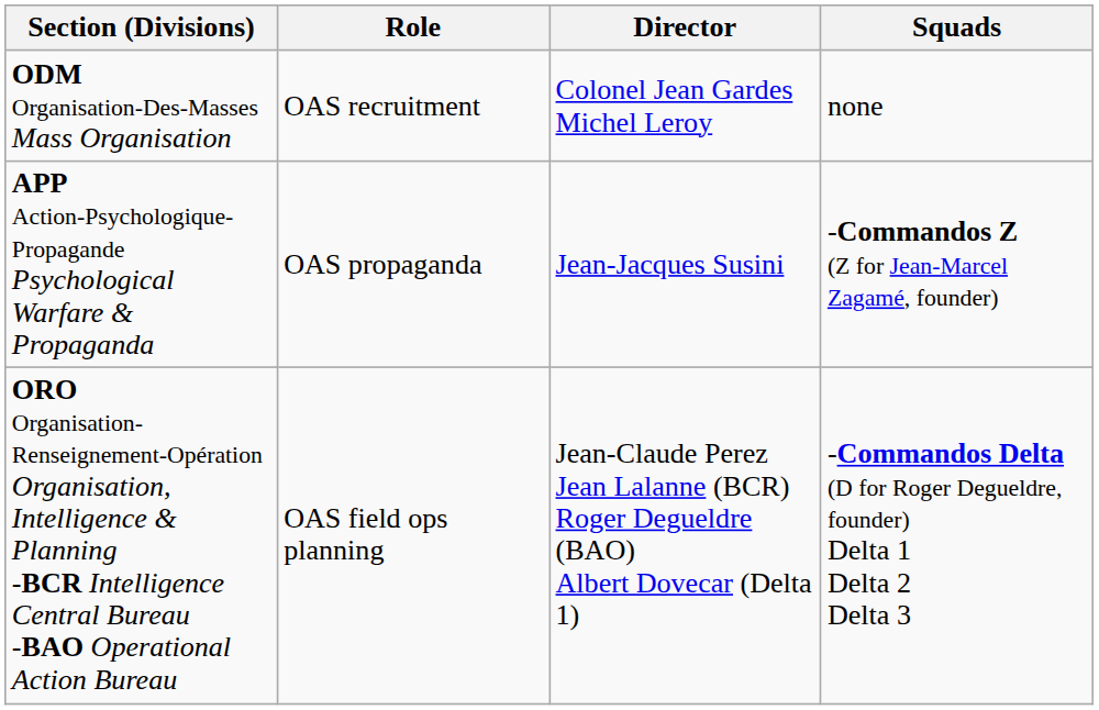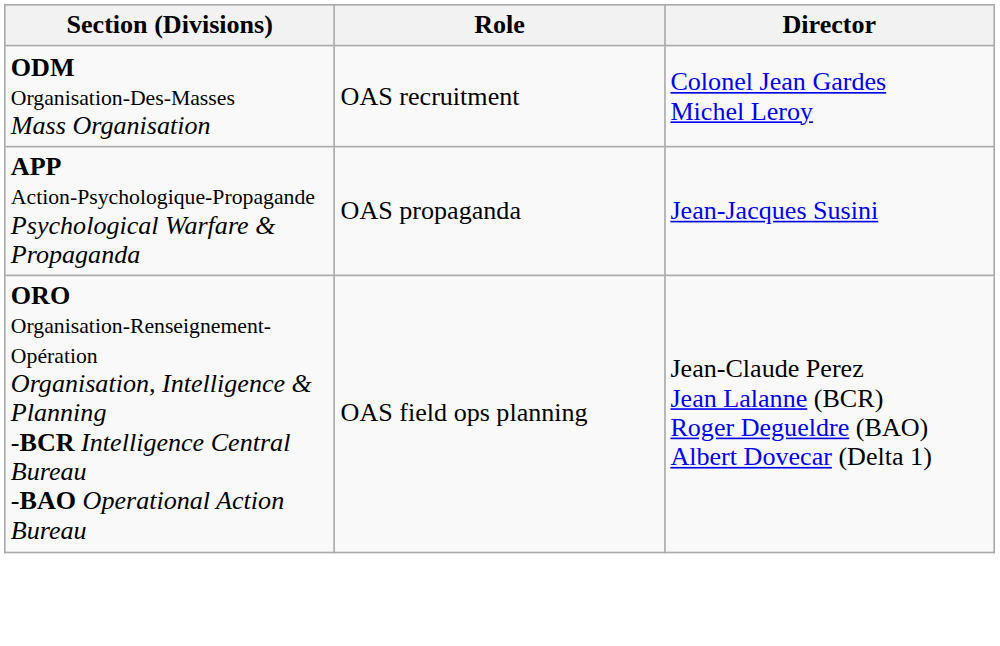- column: Squads | none | -Commandos Z (Z for Jean-Marcel Zagamé, founder) | -Commandos Delta (D for Roger Degueldre, founder) Delta 1 Delta 2 Delta 3
